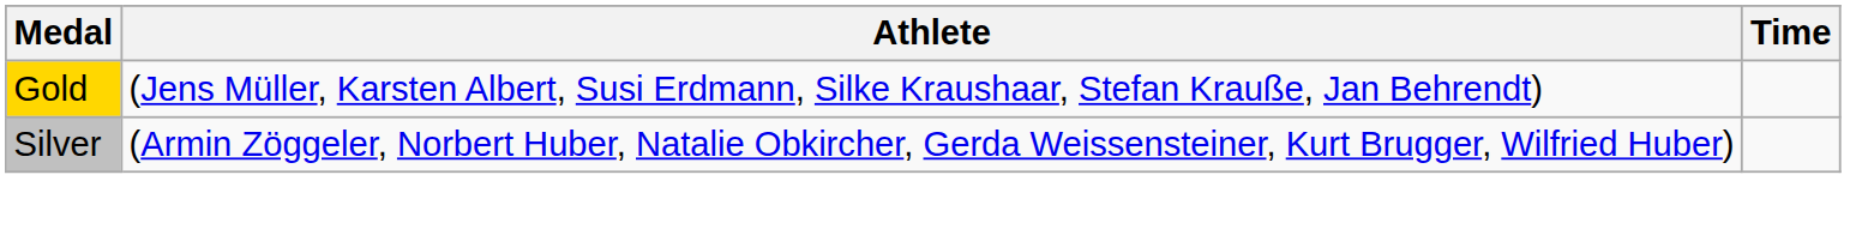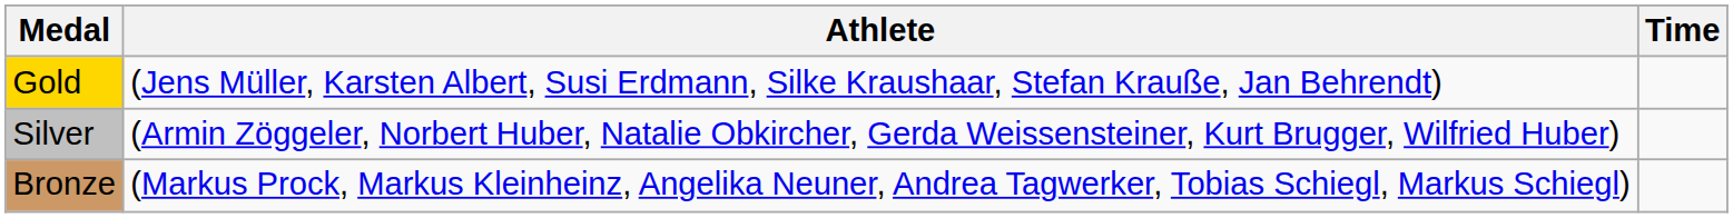+ row: Bronze | (Markus Prock, Markus Kleinheinz, Angelika Neuner, Andrea Tagwerker, Tobias Schiegl, Markus Schiegl)
